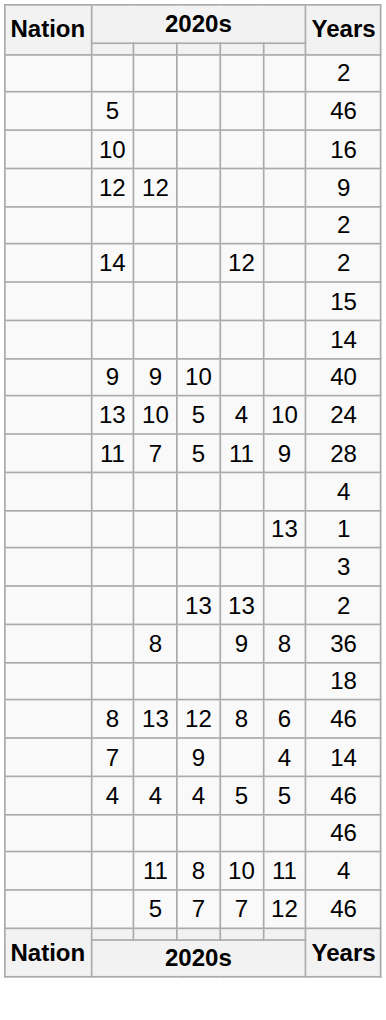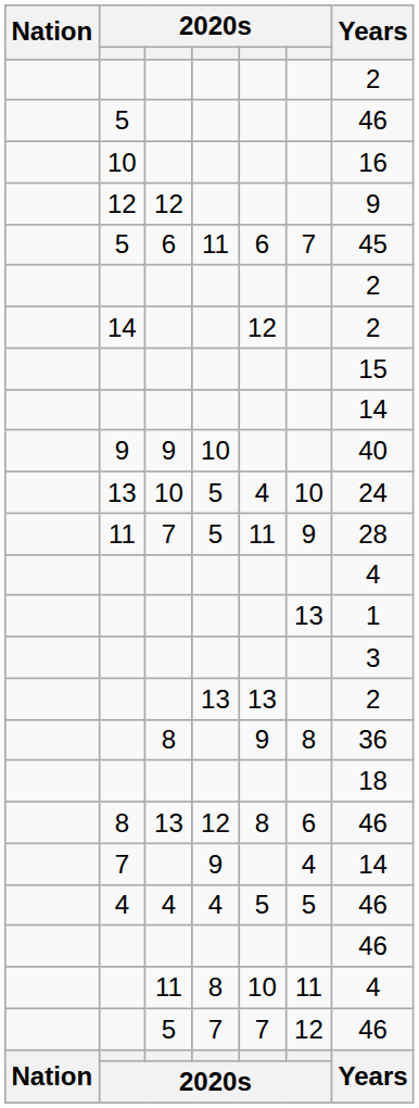+ row: 5 | 6 | 11 | 6 | 7 | 45
